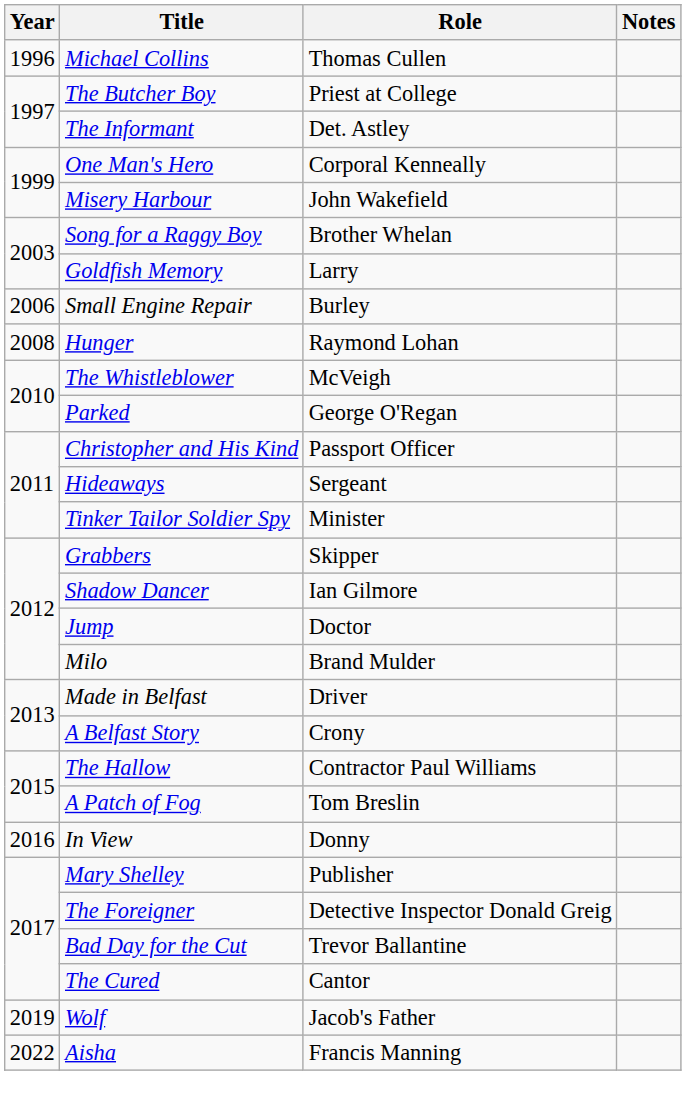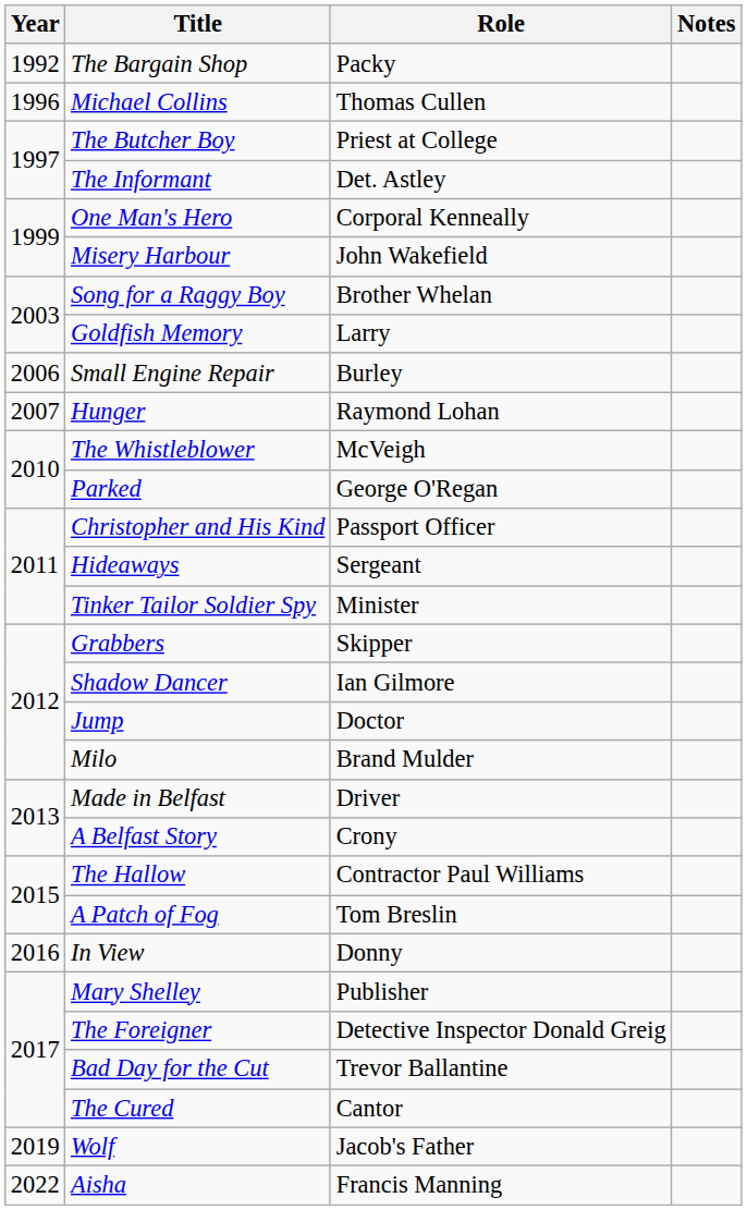+ row: 1992 | The Bargain Shop | Packy
Hunger | Year: 2008 -> 2007
